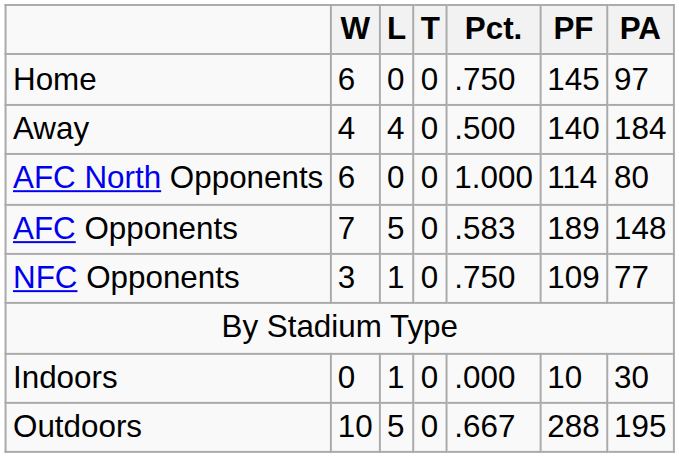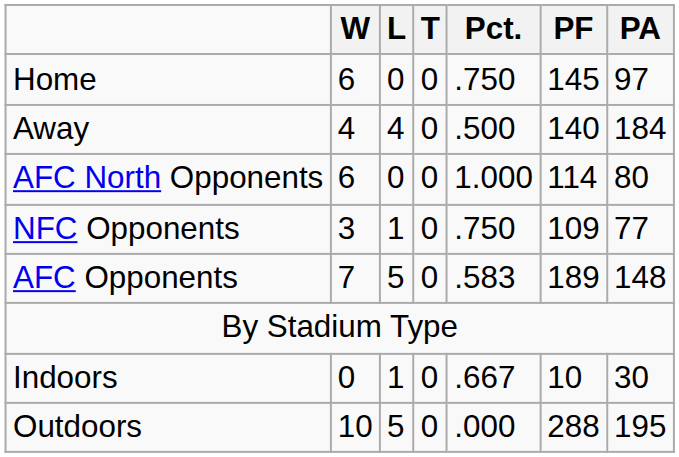rows swapped: AFC Opponents <-> NFC Opponents
Indoors | Pct.: .000 -> .667
Outdoors | Pct.: .667 -> .000
